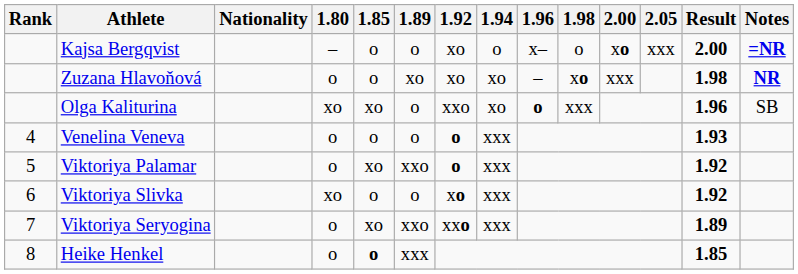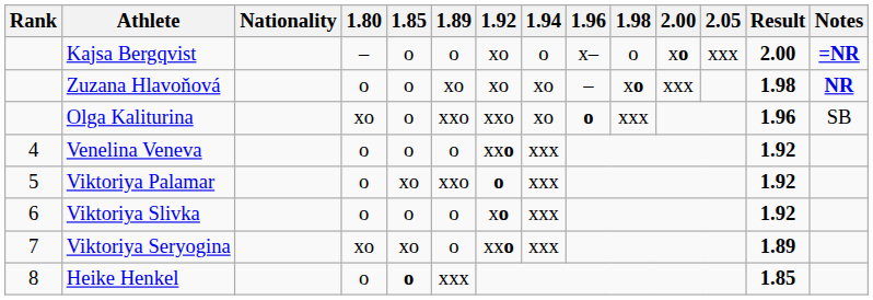Olga Kaliturina | 1.85: xo -> o
Olga Kaliturina | 1.89: o -> xxo
Venelina Veneva | 1.92: o -> xxo
Venelina Veneva | Result: 1.93 -> 1.92
Viktoriya Slivka | 1.80: xo -> o
Viktoriya Seryogina | 1.80: o -> xo
Viktoriya Seryogina | 1.89: xxo -> o
